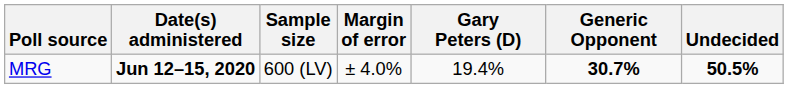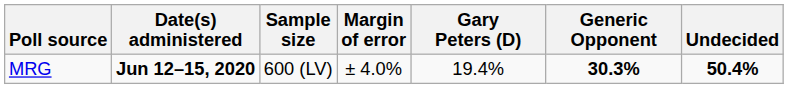MRG | Generic Opponent: 30.7% -> 30.3%
MRG | Undecided: 50.5% -> 50.4%
